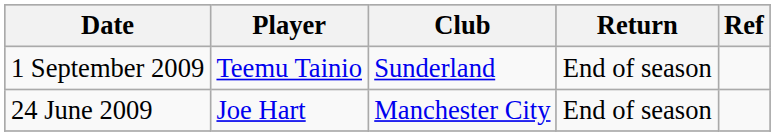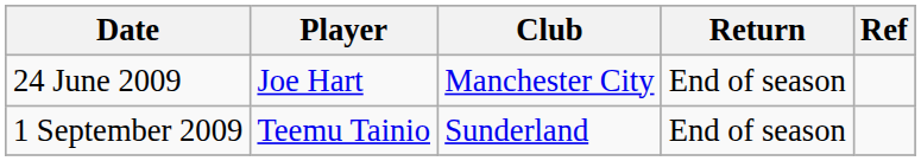rows swapped: 24 June 2009 <-> 1 September 2009
